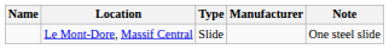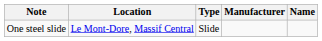columns swapped: Name <-> Note
